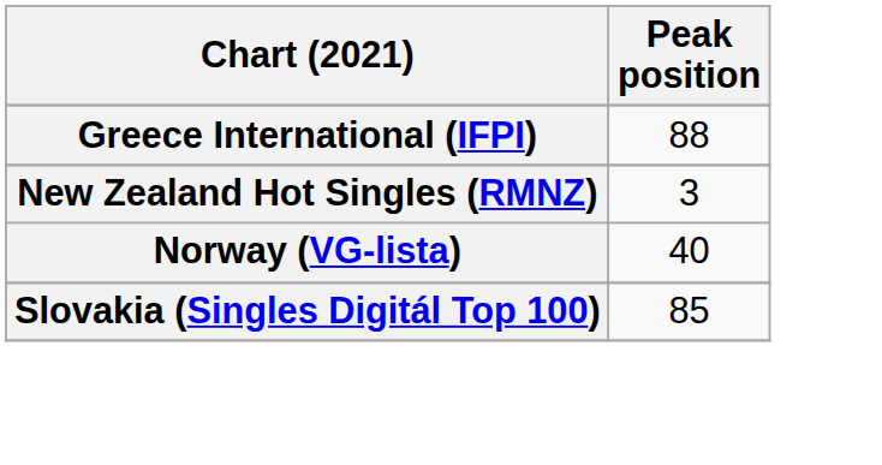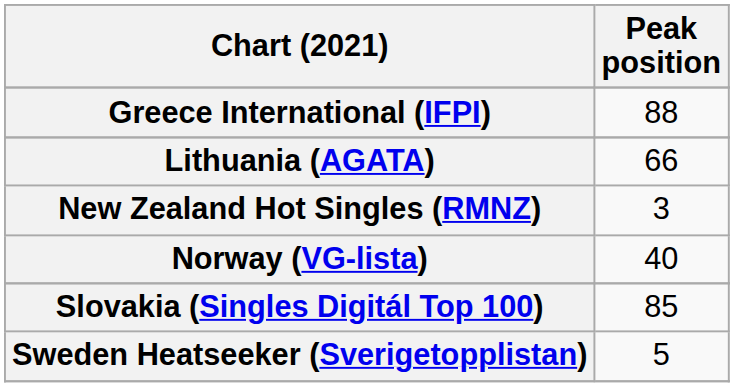+ row: Lithuania (AGATA) | 66
+ row: Sweden Heatseeker (Sverigetopplistan) | 5
